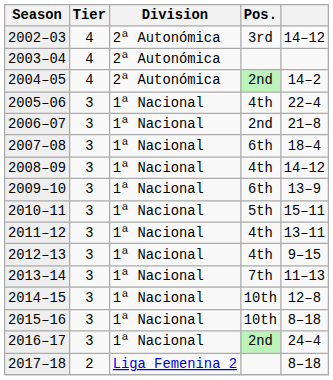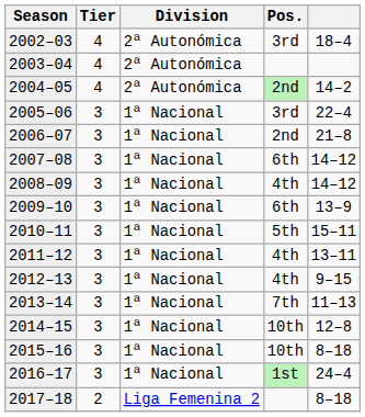2002–03 | column 5: 14–12 -> 18–4
2005–06 | Pos.: 4th -> 3rd
2007–08 | column 5: 18–4 -> 14–12
2016–17 | Pos.: 2nd -> 1st
